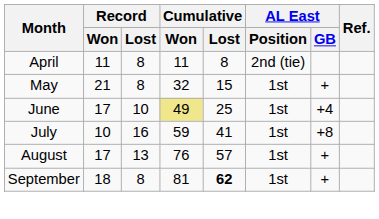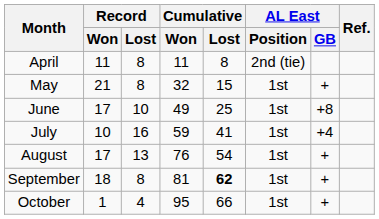June | Cumulative / Won: khaki background -> no background
June | AL East / GB: +4 -> +8
July | AL East / GB: +8 -> +4
August | Cumulative / Lost: 57 -> 54
+ row: October | 1 | 4 | 95 | 66 | 1st | +
